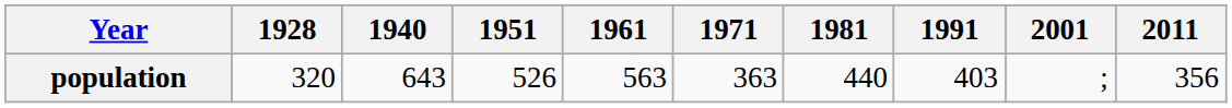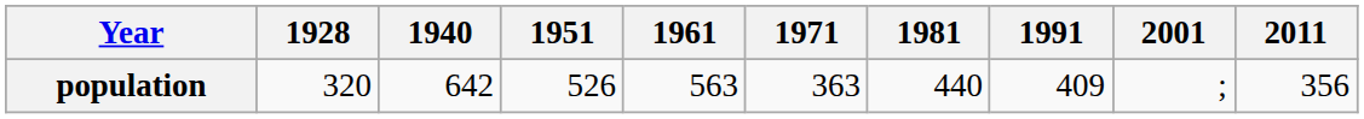population | 1940: 643 -> 642
population | 1991: 403 -> 409
